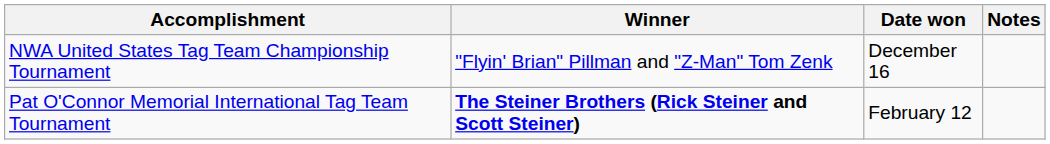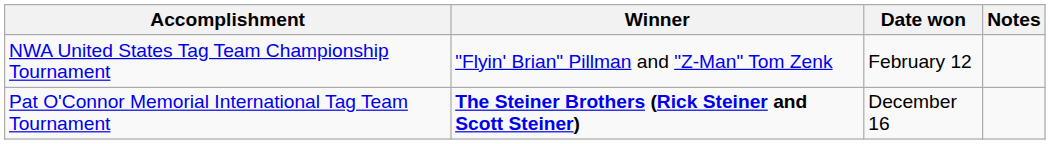NWA United States Tag Team Championship Tournament | Date won: December 16 -> February 12
Pat O'Connor Memorial International Tag Team Tournament | Date won: February 12 -> December 16
